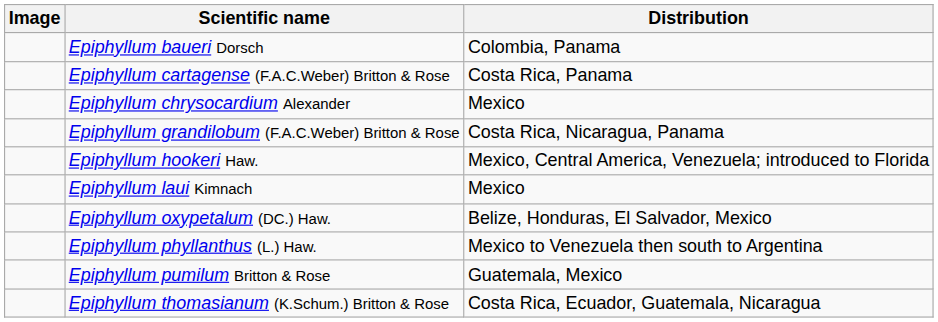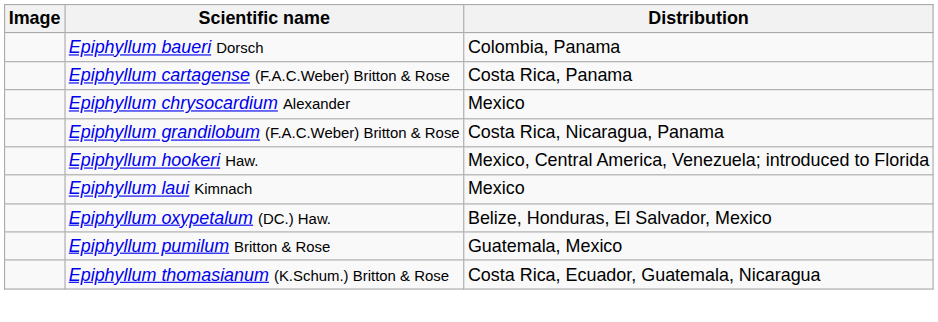- row: Epiphyllum phyllanthus (L.) Haw. | Mexico to Venezuela then south to Argentina
